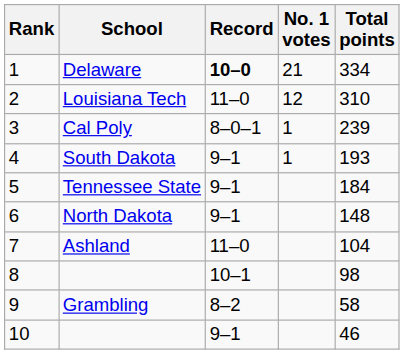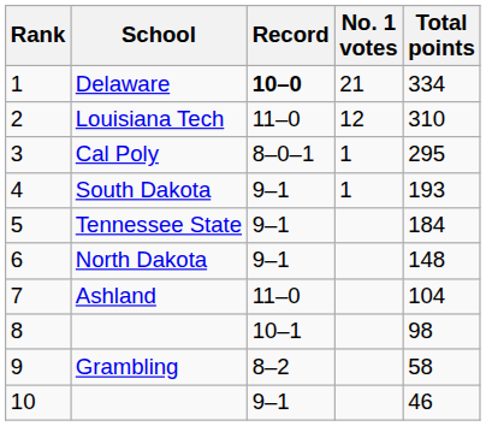Cal Poly | Total points: 239 -> 295
